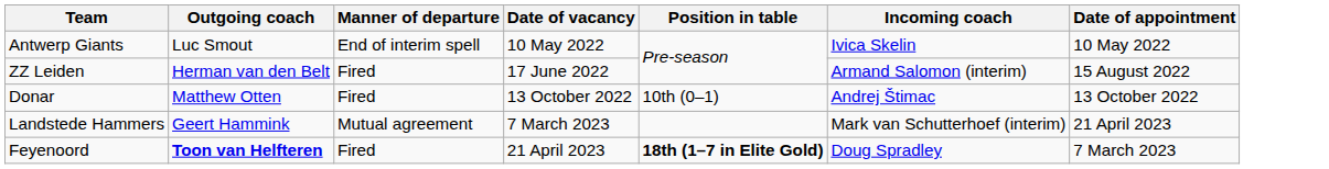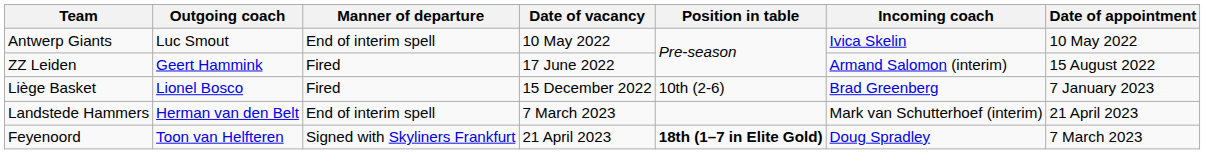ZZ Leiden | Outgoing coach: Herman van den Belt -> Geert Hammink
- row: Donar | Matthew Otten | Fired | 13 October 2022 | 10th (0–1) | Andrej Štimac | 13 October 2022
+ row: Liège Basket | Lionel Bosco | Fired | 15 December 2022 | 10th (2-6) | Brad Greenberg | 7 January 2023
Landstede Hammers | Outgoing coach: Geert Hammink -> Herman van den Belt
Landstede Hammers | Manner of departure: Mutual agreement -> End of interim spell
Feyenoord | Outgoing coach: bold -> normal
Feyenoord | Manner of departure: Fired -> Signed with Skyliners Frankfurt
